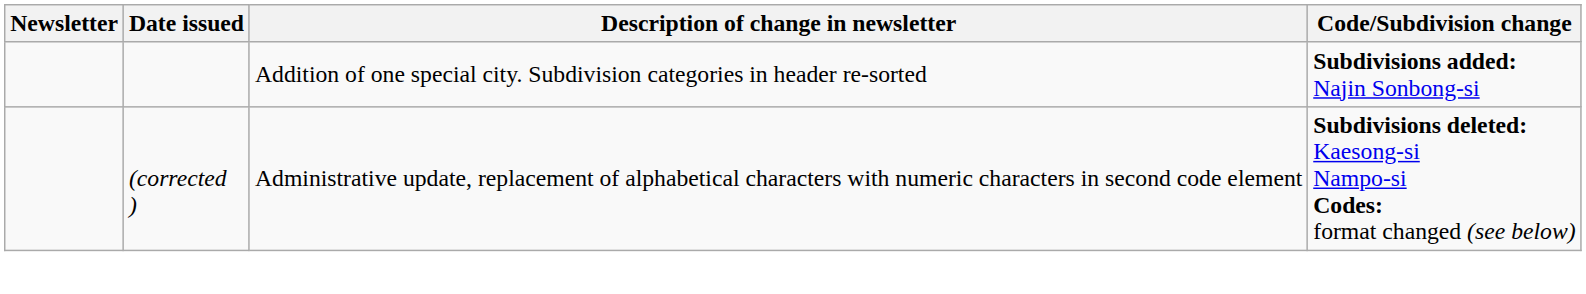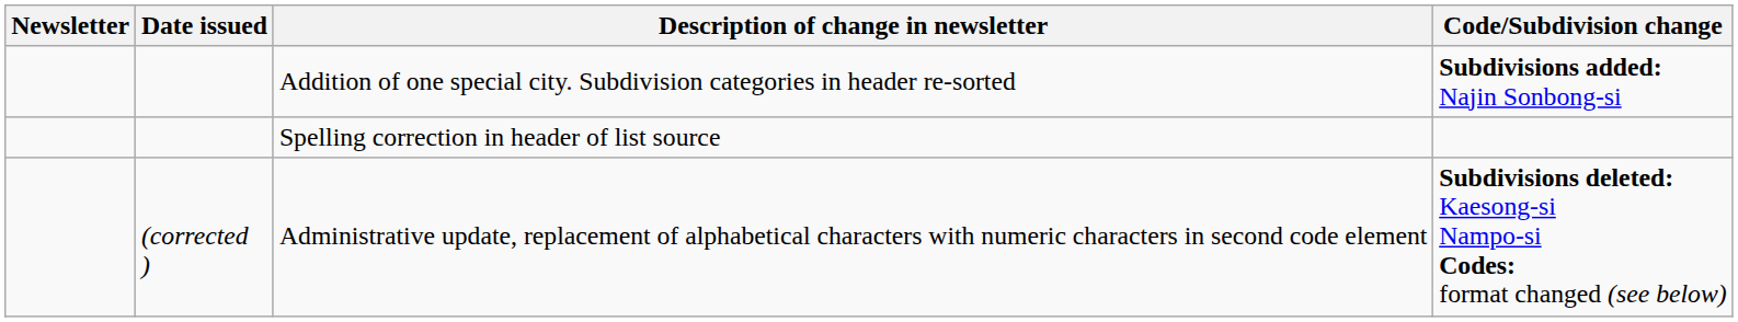+ row: Spelling correction in header of list source
